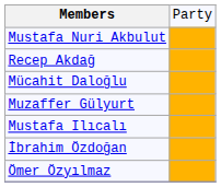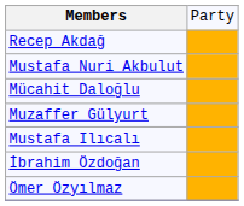rows swapped: Mustafa Nuri Akbulut <-> Recep Akdağ
